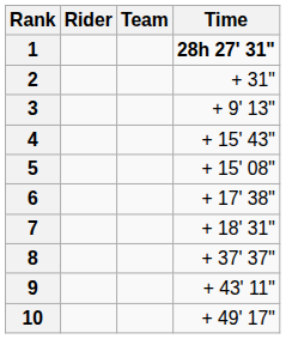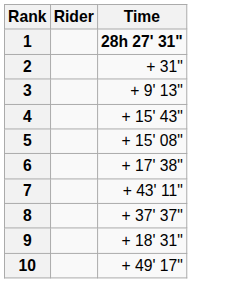- column: Team
7 | Time: + 18' 31" -> + 43' 11"
9 | Time: + 43' 11" -> + 18' 31"
